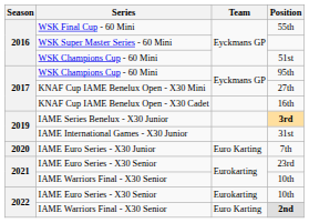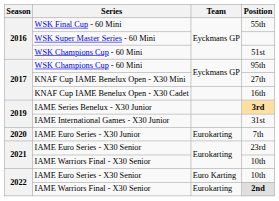7th | Team: Euro Karting -> Eurokarting
IAME Euro Series - X30 Senior / 10th | Team: Eurokarting -> Euro Karting
2nd | Team: Euro Karting -> Eurokarting
